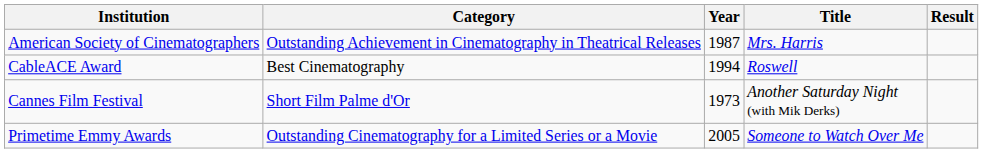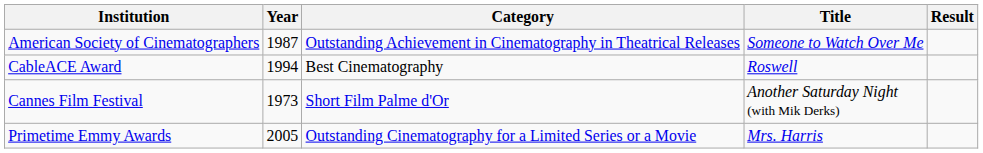columns swapped: Year <-> Category
American Society of Cinematographers | Title: Mrs. Harris -> Someone to Watch Over Me
Primetime Emmy Awards | Title: Someone to Watch Over Me -> Mrs. Harris
